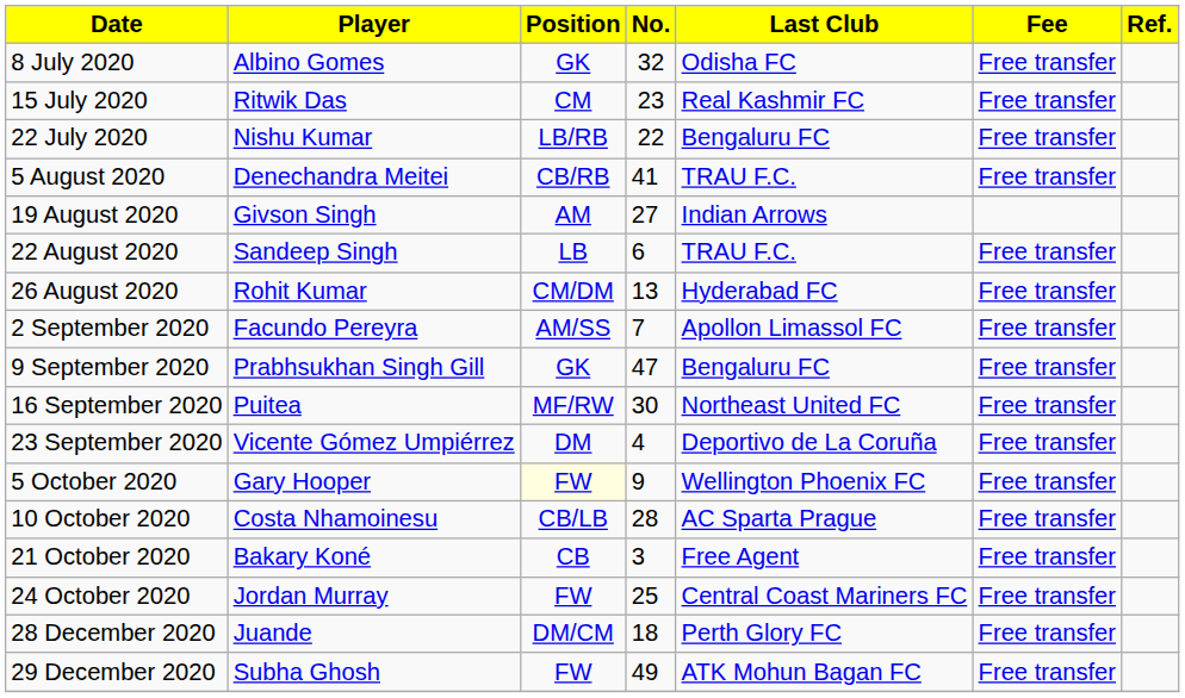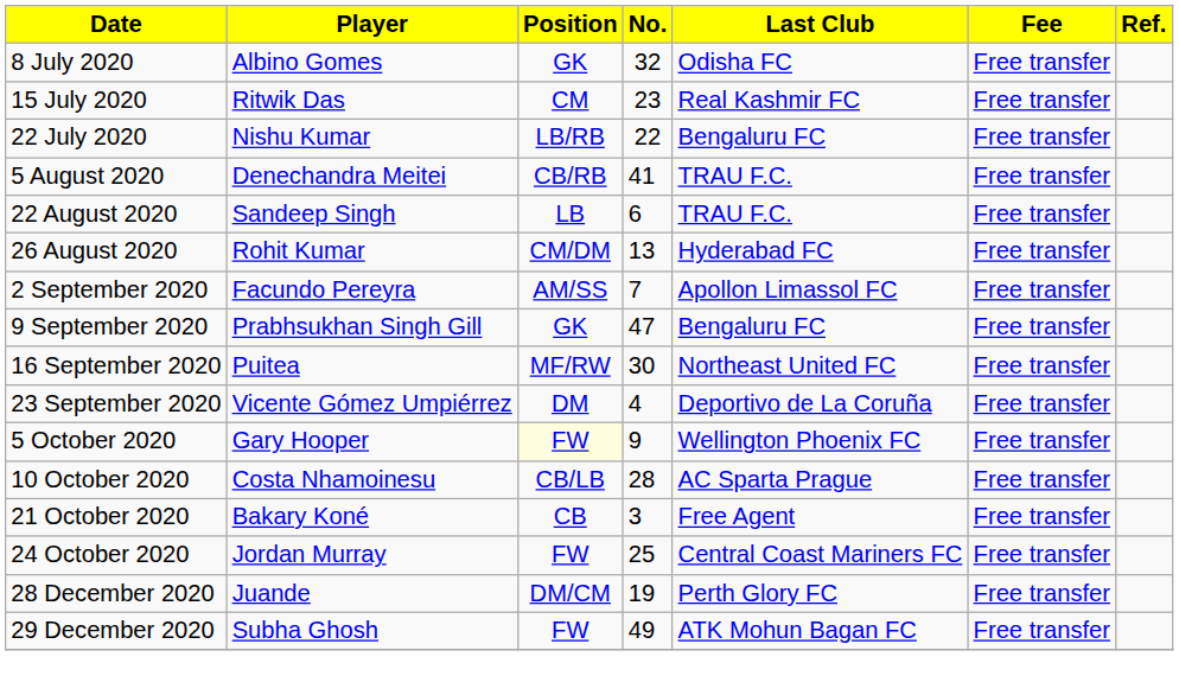- row: 19 August 2020 | Givson Singh | AM | 27 | Indian Arrows
28 December 2020 | No.: 18 -> 19
